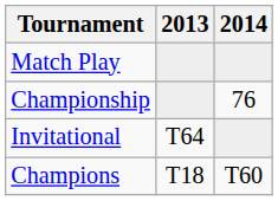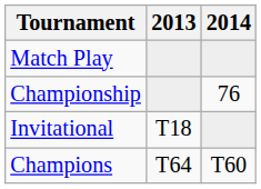Invitational | 2013: T64 -> T18
Champions | 2013: T18 -> T64
